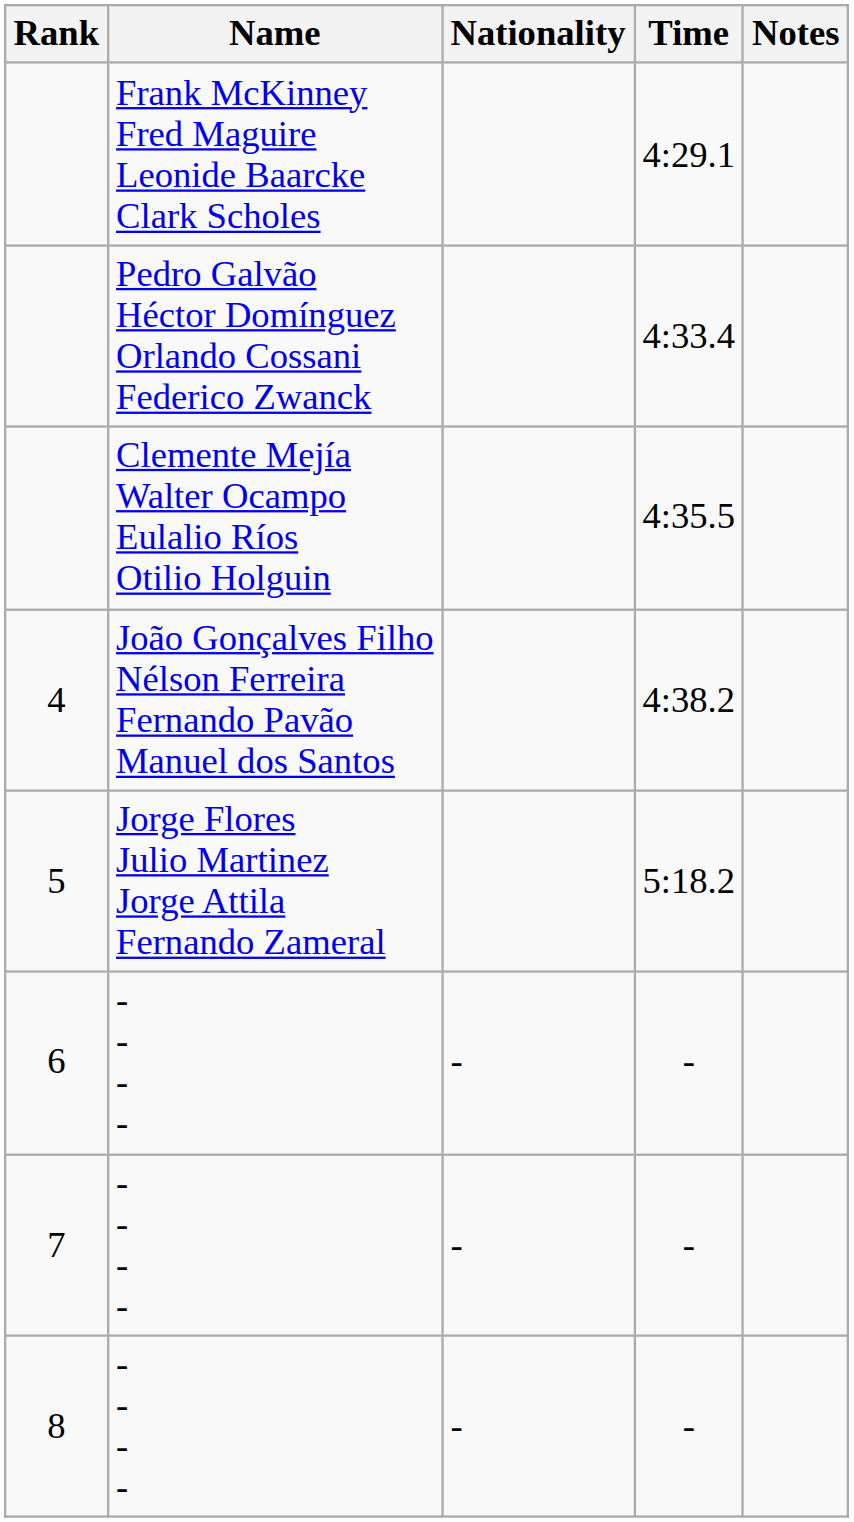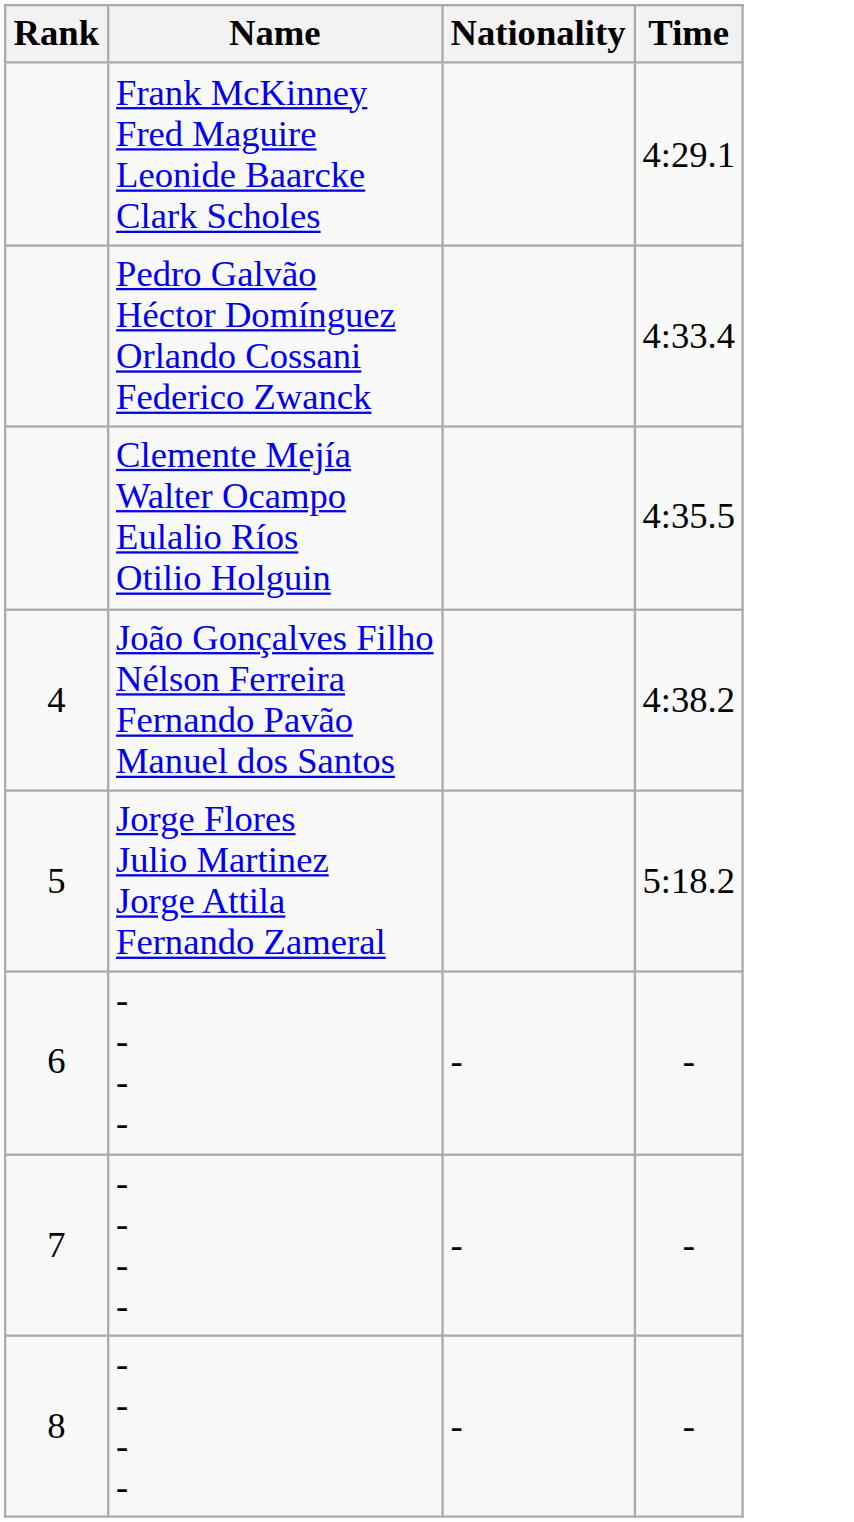- column: Notes
